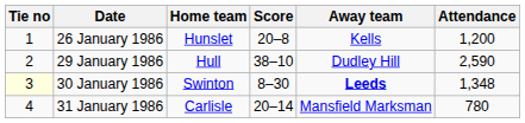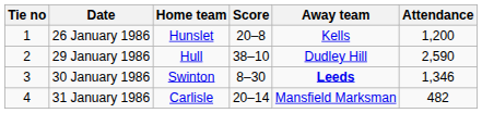30 January 1986 | Tie no: lightyellow background -> no background
30 January 1986 | Attendance: 1,348 -> 1,346
31 January 1986 | Attendance: 780 -> 482
